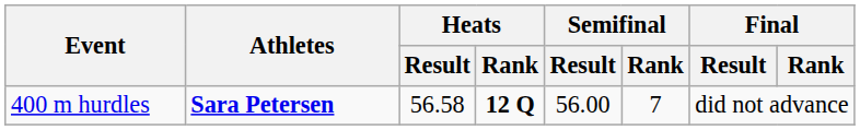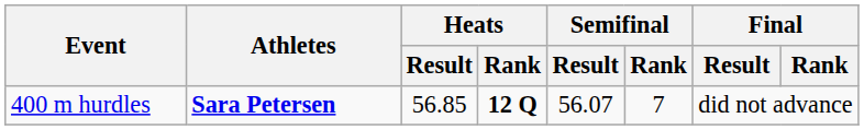400 m hurdles | Heats / Result: 56.58 -> 56.85
400 m hurdles | Semifinal / Result: 56.00 -> 56.07
